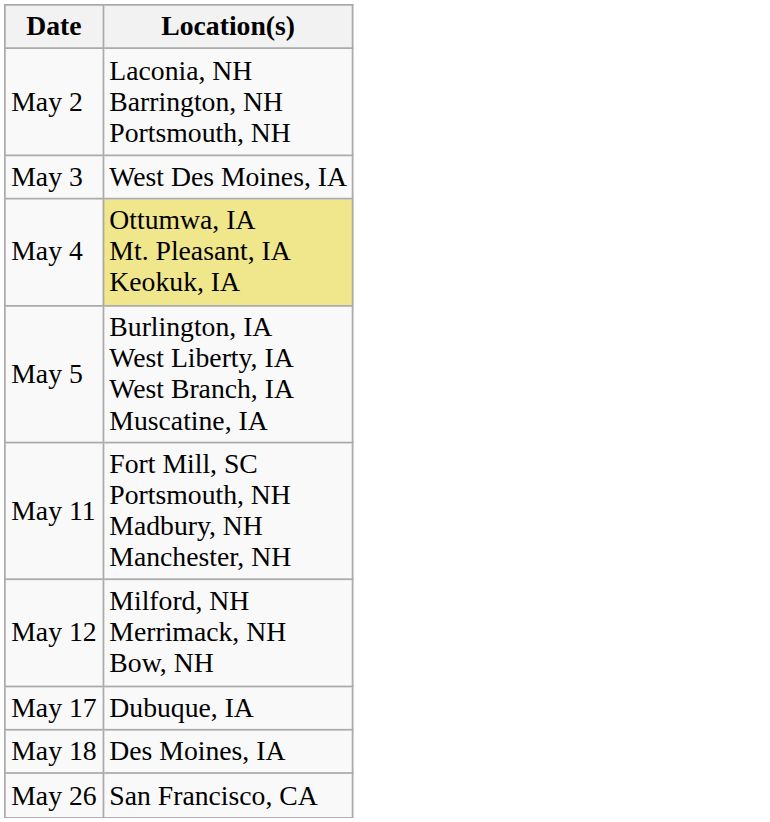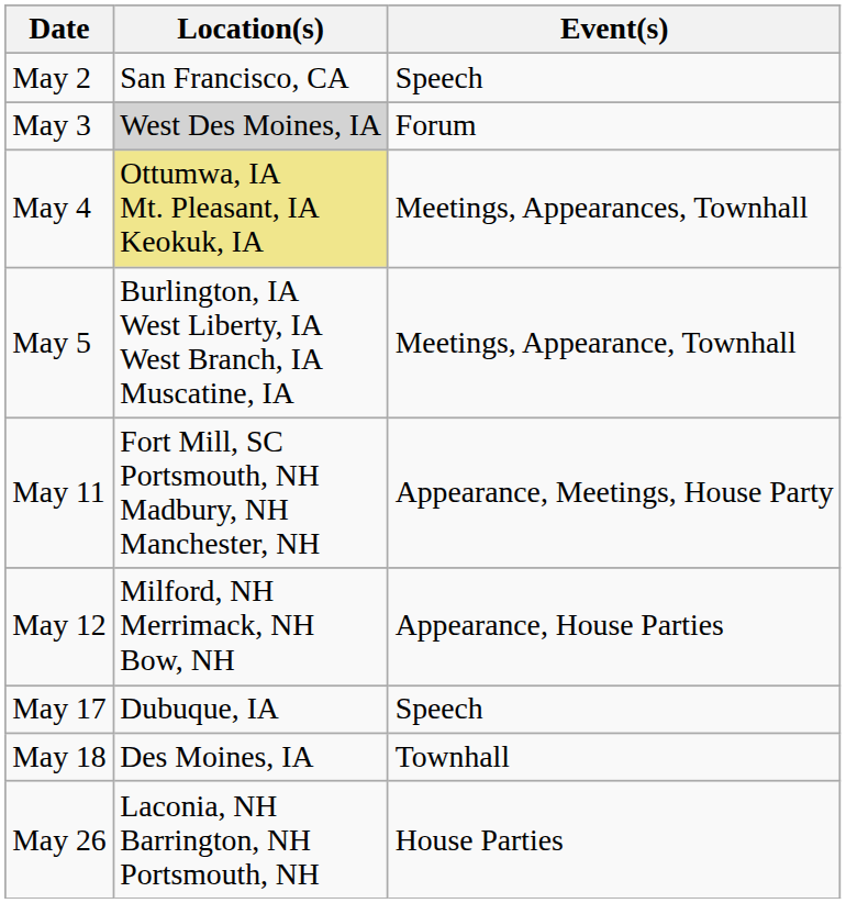+ column: Event(s) | Speech | Forum | Meetings, Appearances, Townhall | Meetings, Appearance, Townhall | Appearance, Meetings, House Party | Appearance, House Parties | Speech | Townhall | House Parties
May 2 | Location(s): Laconia, NH Barrington, NH Portsmouth, NH -> San Francisco, CA
May 3 | Location(s): no background -> lightgrey background
May 26 | Location(s): San Francisco, CA -> Laconia, NH Barrington, NH Portsmouth, NH
